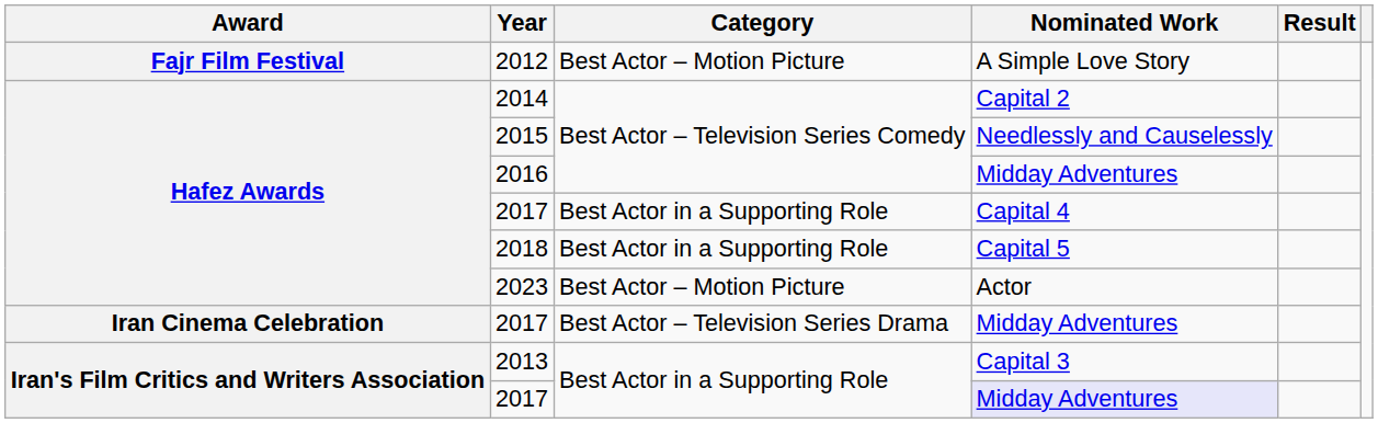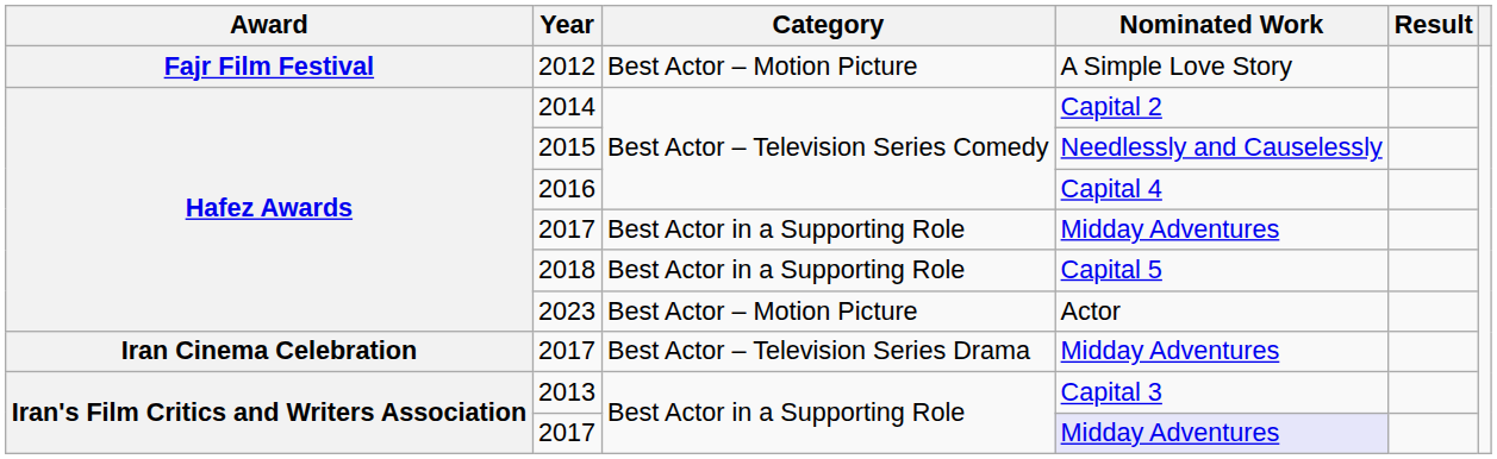2016 | Nominated Work: Midday Adventures -> Capital 4
Hafez Awards / 2017 | Nominated Work: Capital 4 -> Midday Adventures
